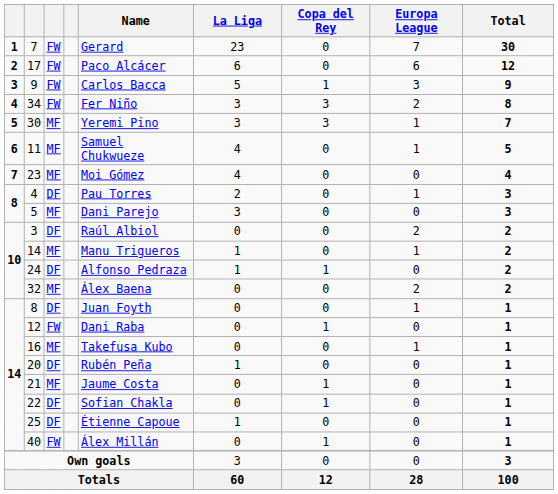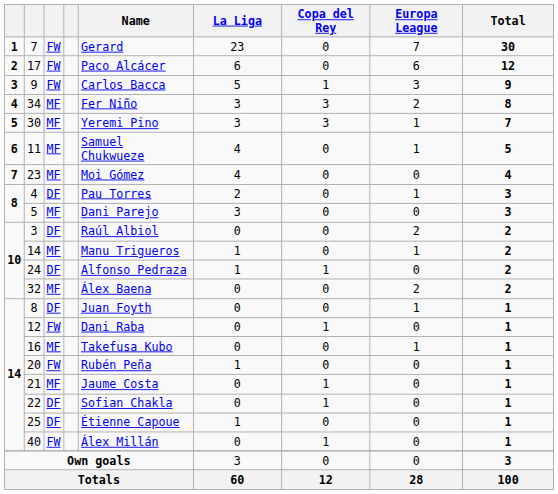34 | column 3: FW -> MF
20 | column 3: DF -> FW
